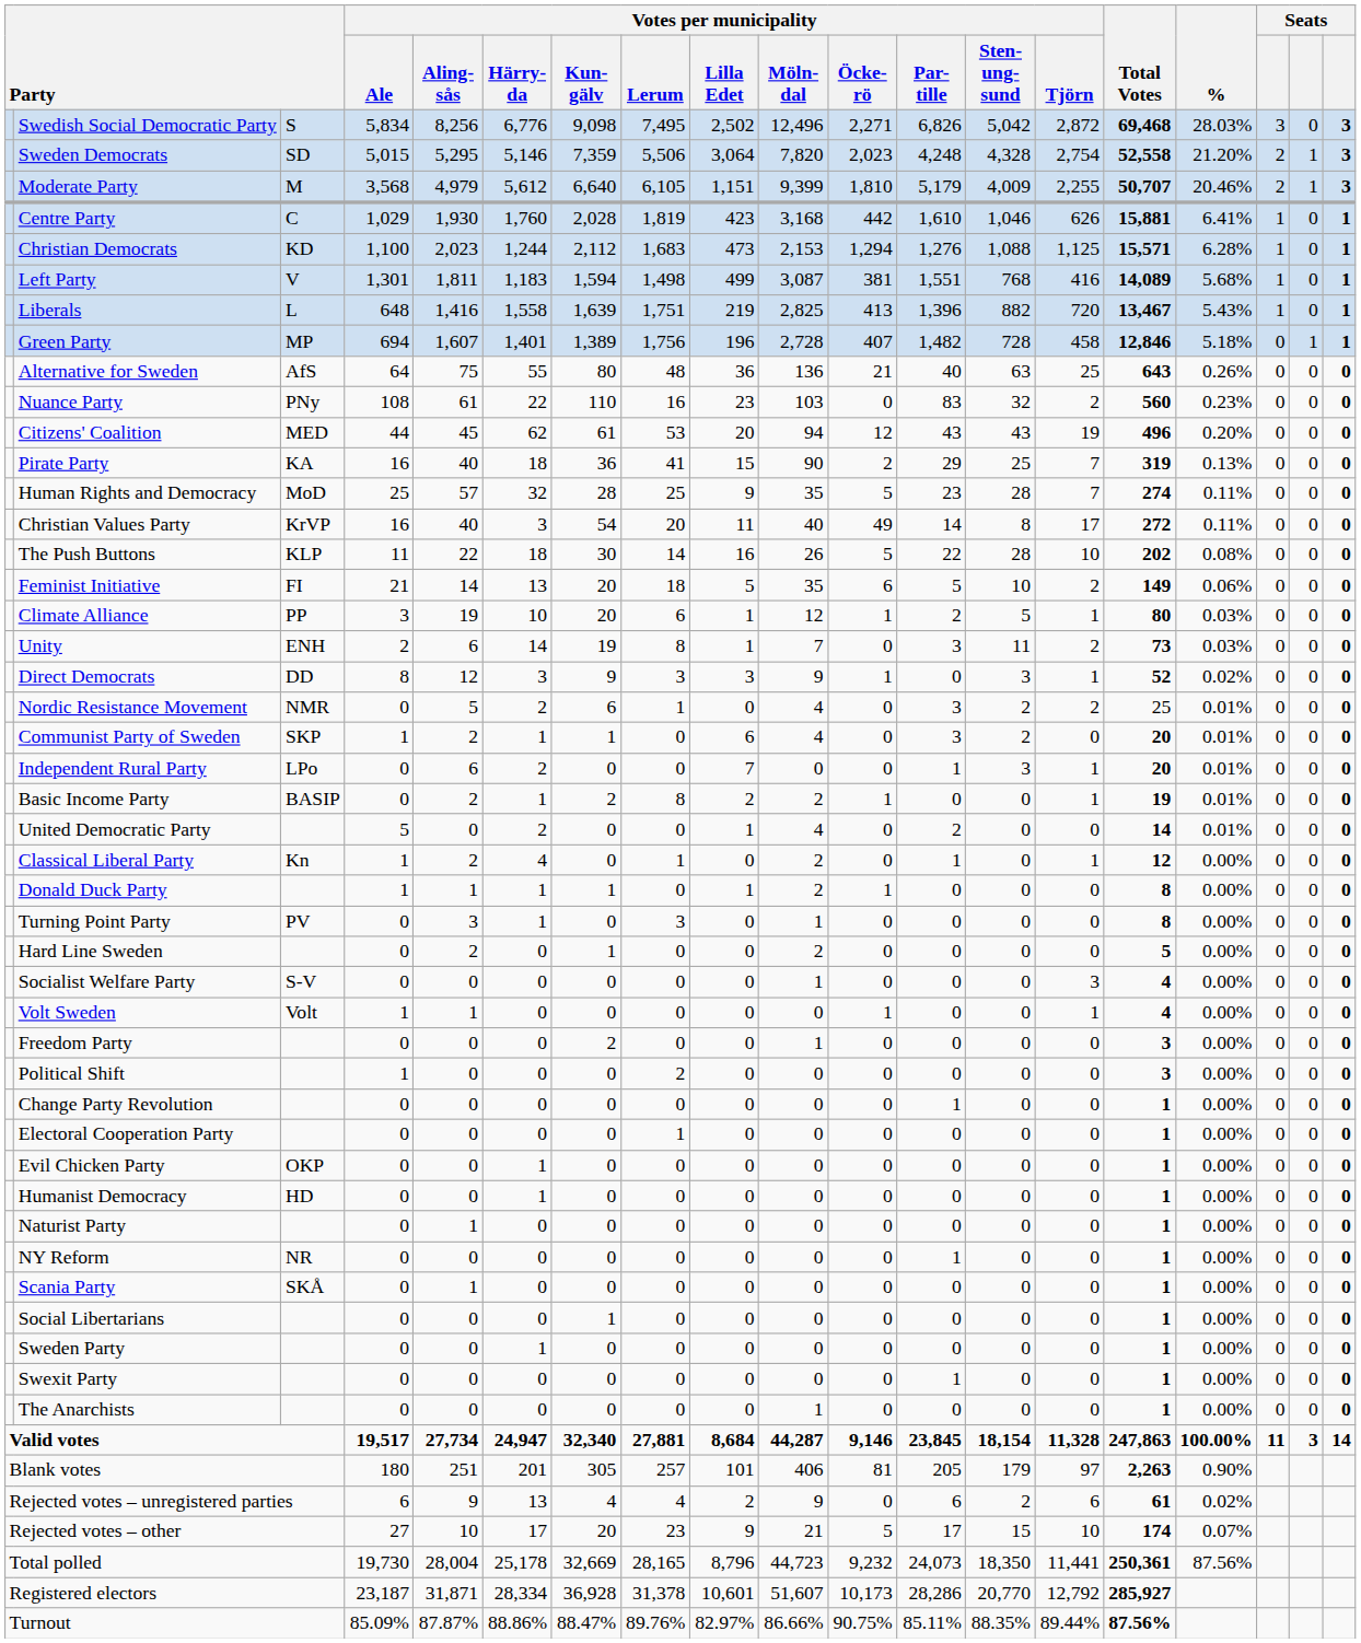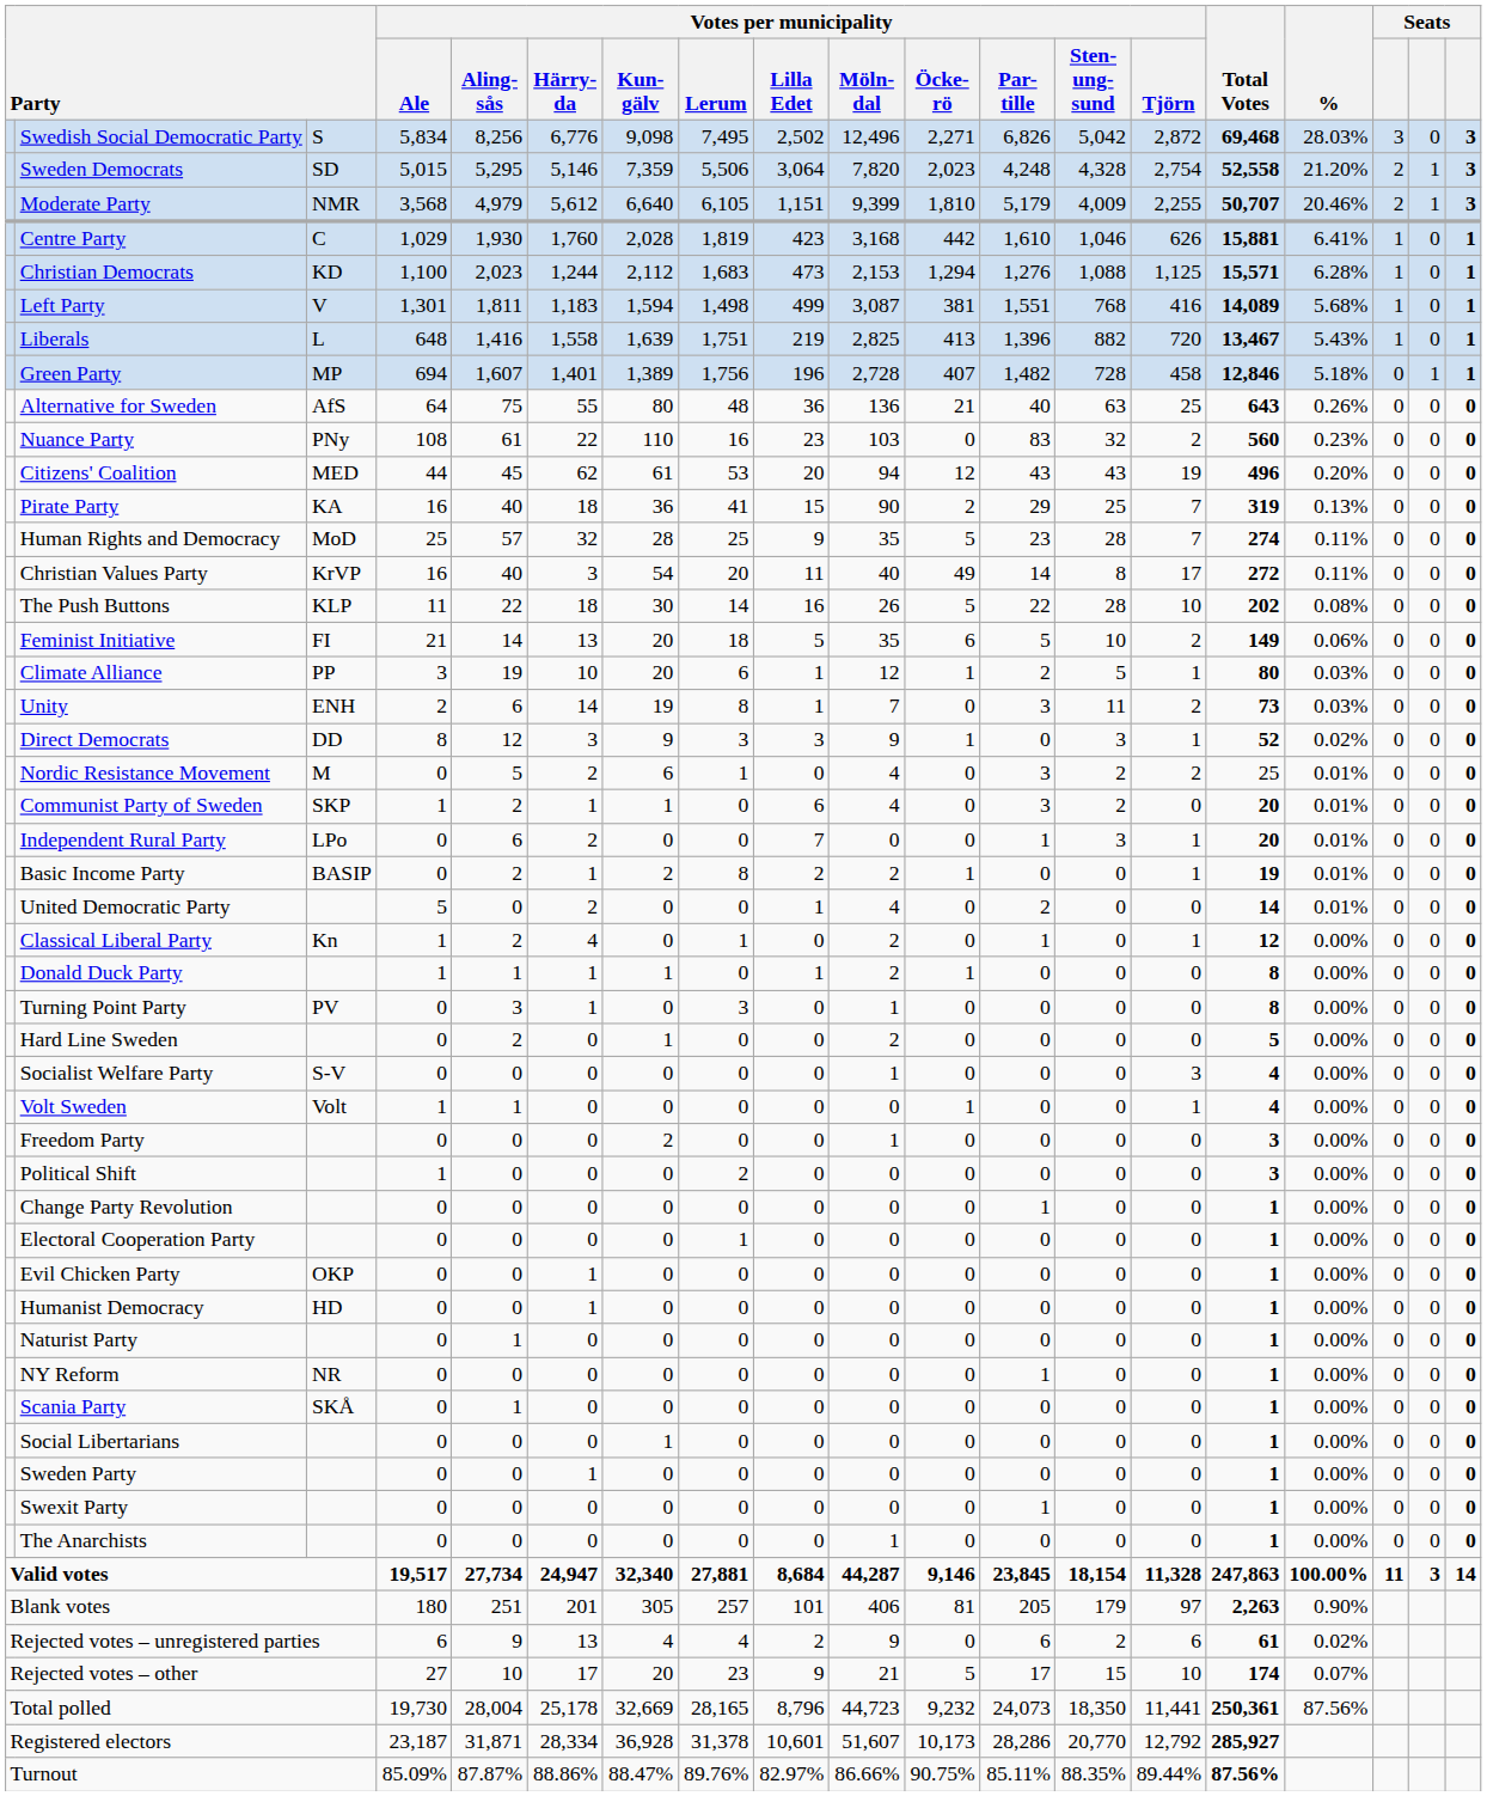Moderate Party | column 3: M -> NMR
Nordic Resistance Movement | column 3: NMR -> M
